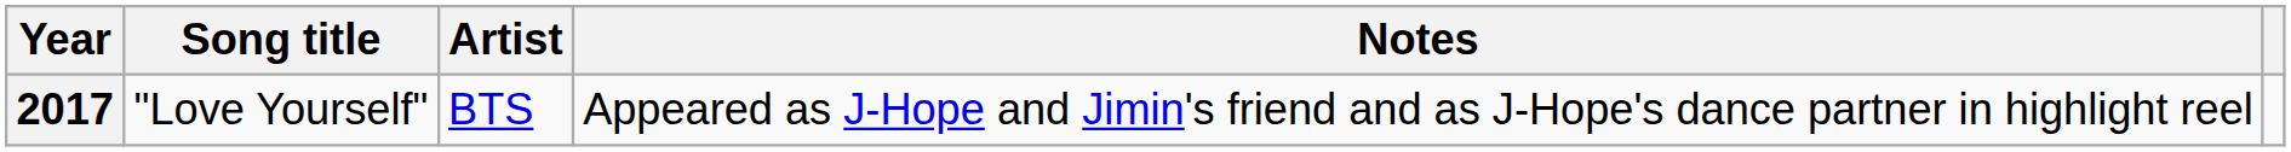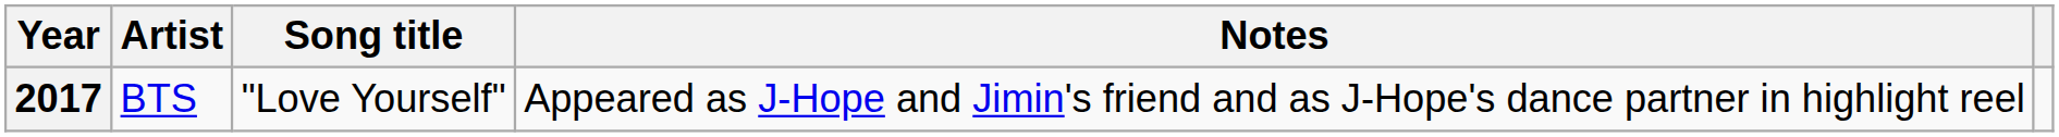columns swapped: Song title <-> Artist
